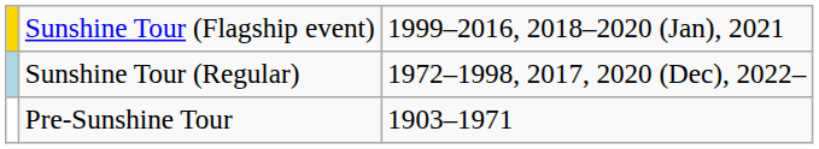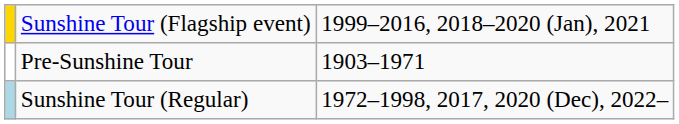rows swapped: Sunshine Tour (Regular) <-> Pre-Sunshine Tour
